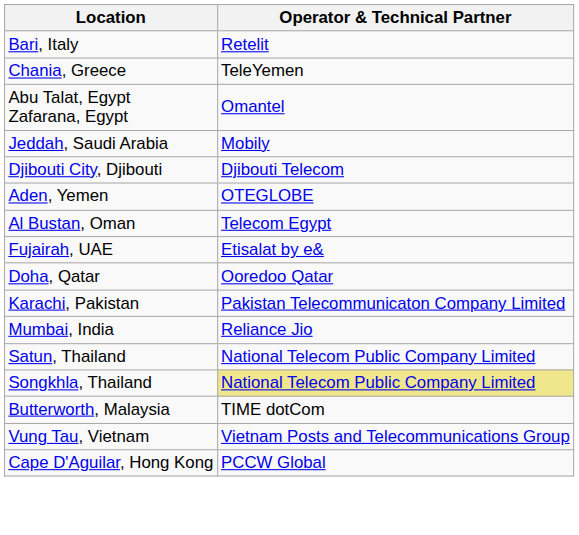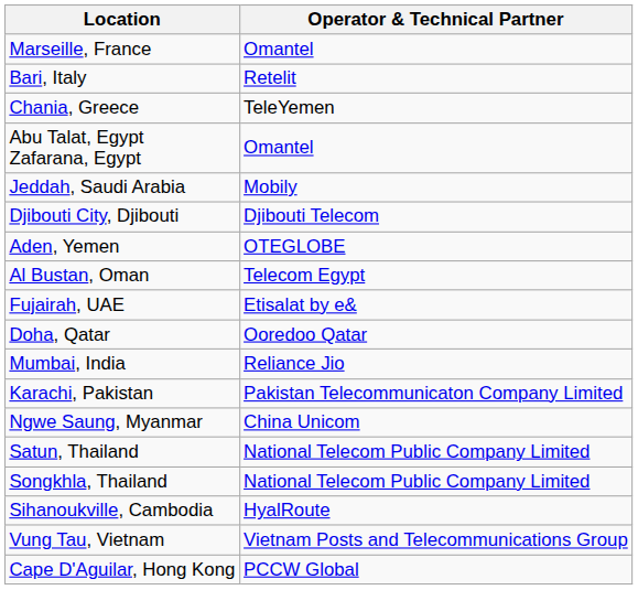+ row: Marseille, France | Omantel
rows swapped: Karachi, Pakistan <-> Mumbai, India
+ row: Ngwe Saung, Myanmar | China Unicom
Songkhla, Thailand | Operator & Technical Partner: khaki background -> no background
- row: Butterworth, Malaysia | TIME dotCom
+ row: Sihanoukville, Cambodia | HyalRoute
